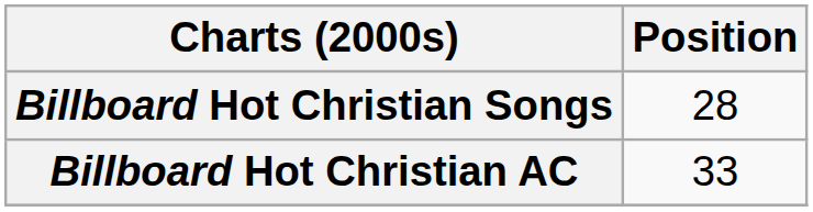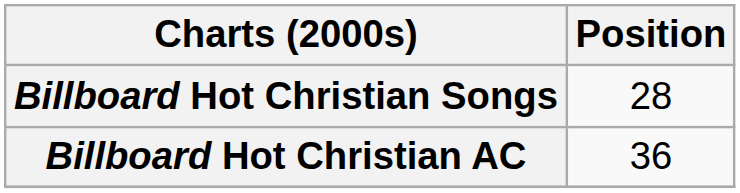Billboard Hot Christian AC | Position: 33 -> 36
